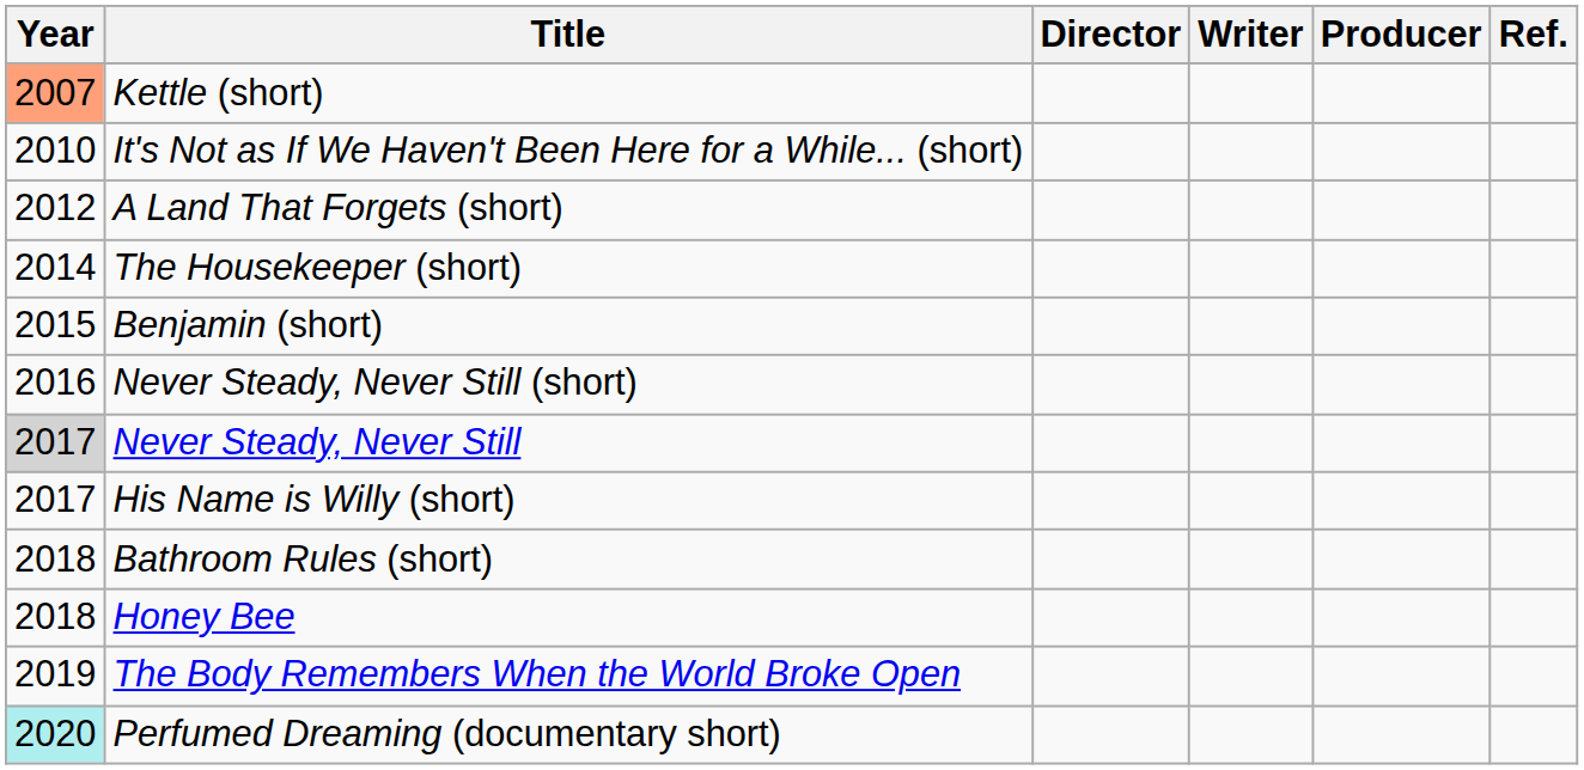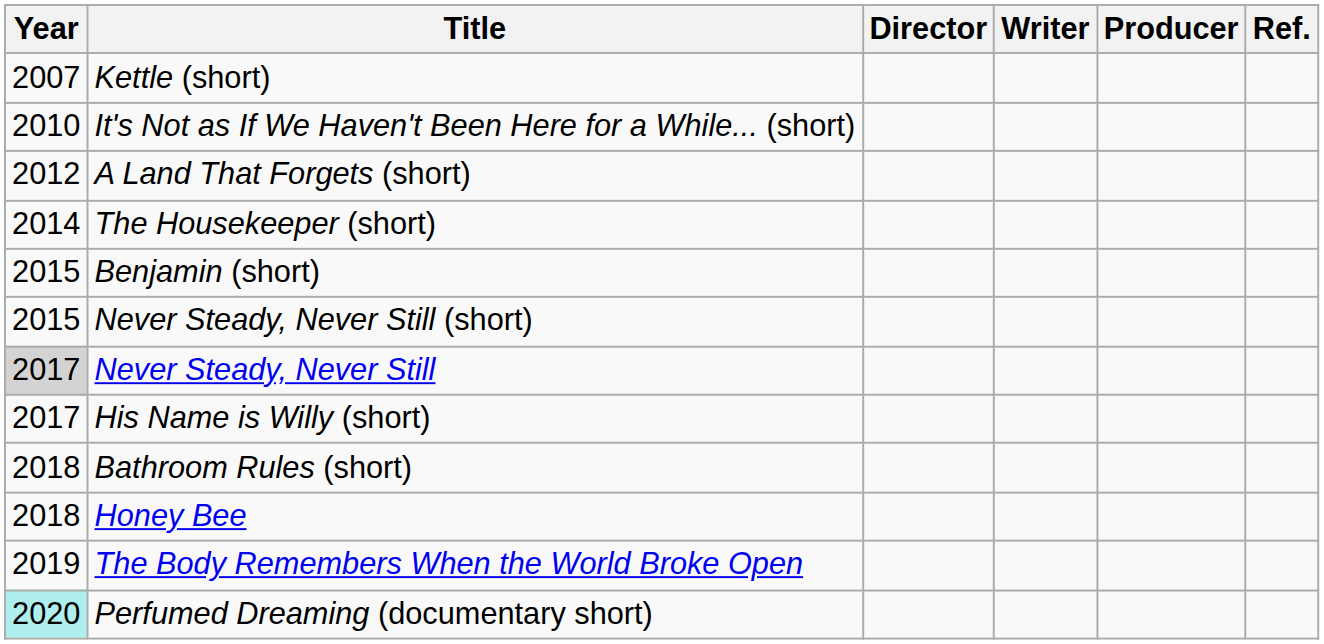Kettle (short) | Year: lightsalmon background -> no background
Never Steady, Never Still (short) | Year: 2016 -> 2015
